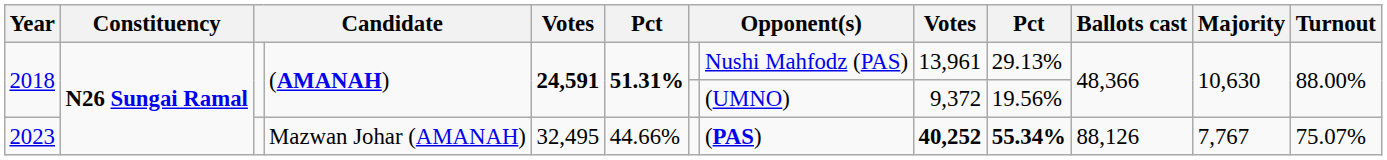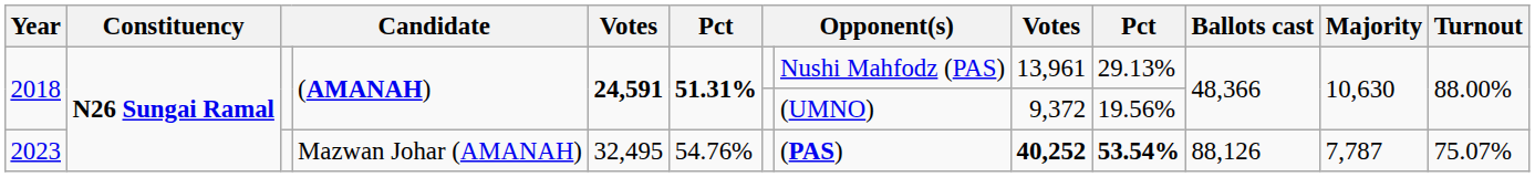2023 | column 6: 44.66% -> 54.76%
2023 | column 10: 55.34% -> 53.54%
2023 | Majority: 7,767 -> 7,787
